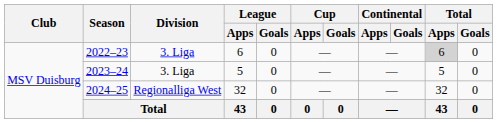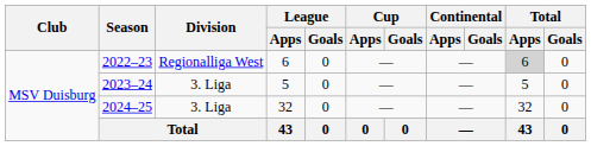2022–23 | Division: 3. Liga -> Regionalliga West
2024–25 | Division: Regionalliga West -> 3. Liga
